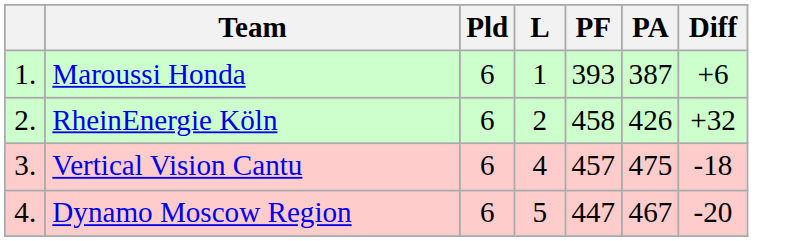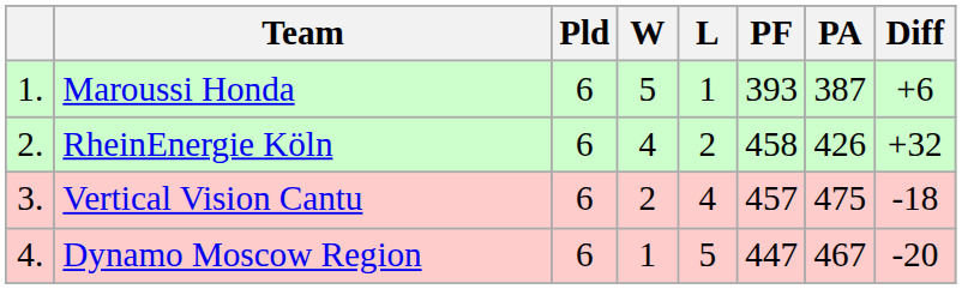+ column: W | 5 | 4 | 2 | 1
